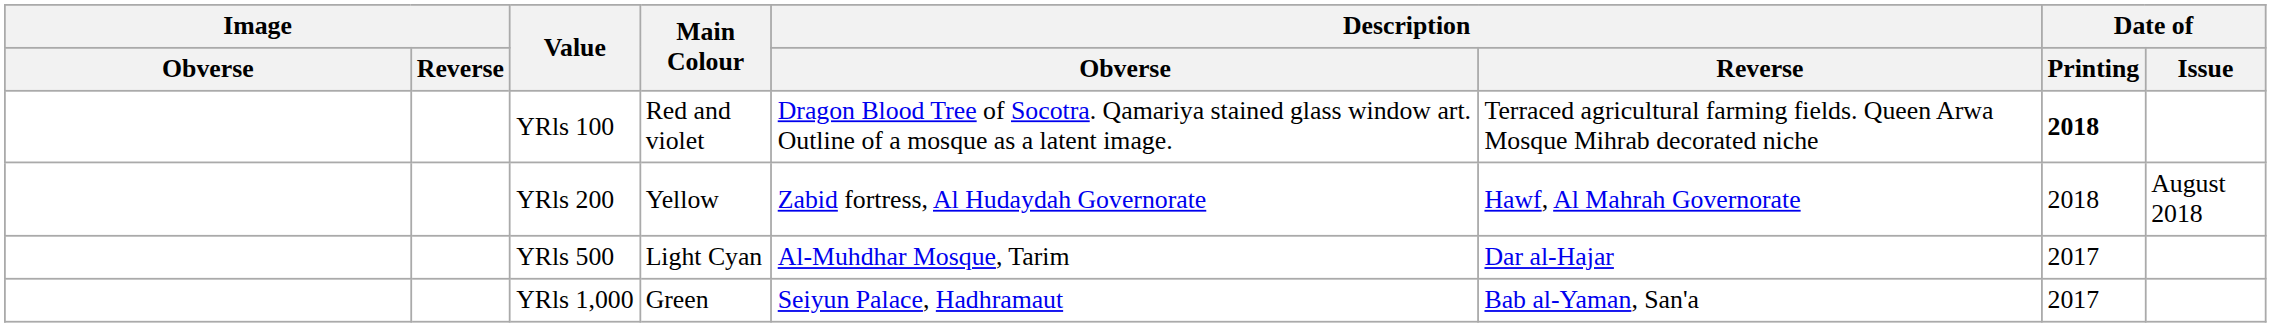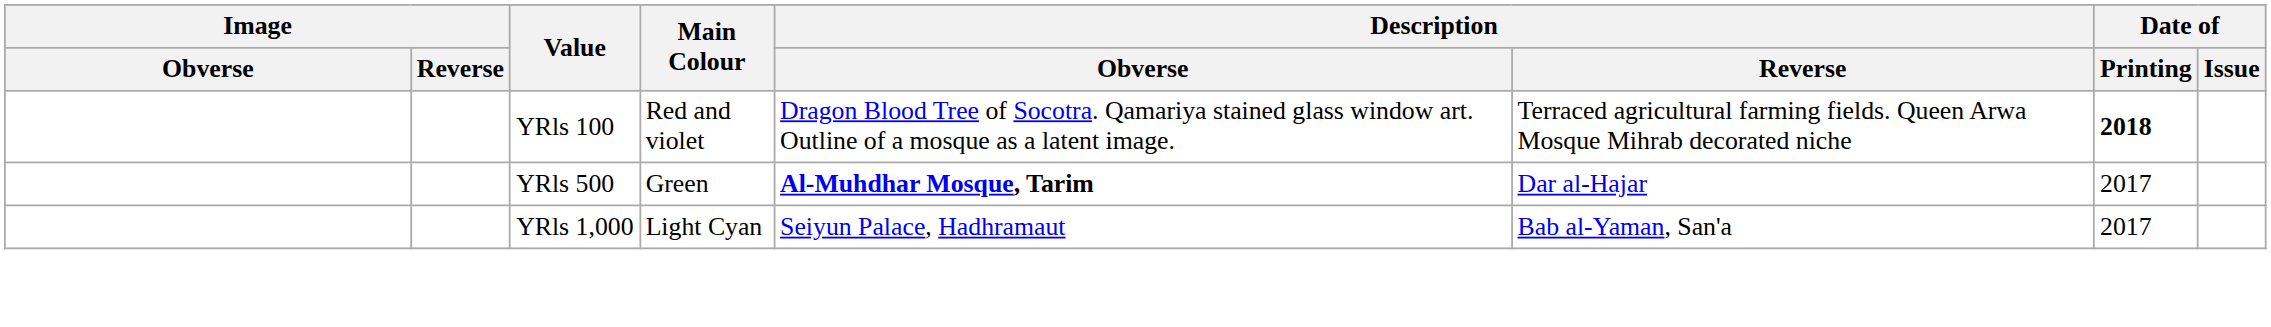- row: YRls 200 | Yellow | Zabid fortress, Al Hudaydah Governorate | Hawf, Al Mahrah Governorate | 2018 | August 2018
YRls 500 | Main Colour: Light Cyan -> Green
YRls 500 | Description / Obverse: normal -> bold
YRls 1,000 | Main Colour: Green -> Light Cyan
